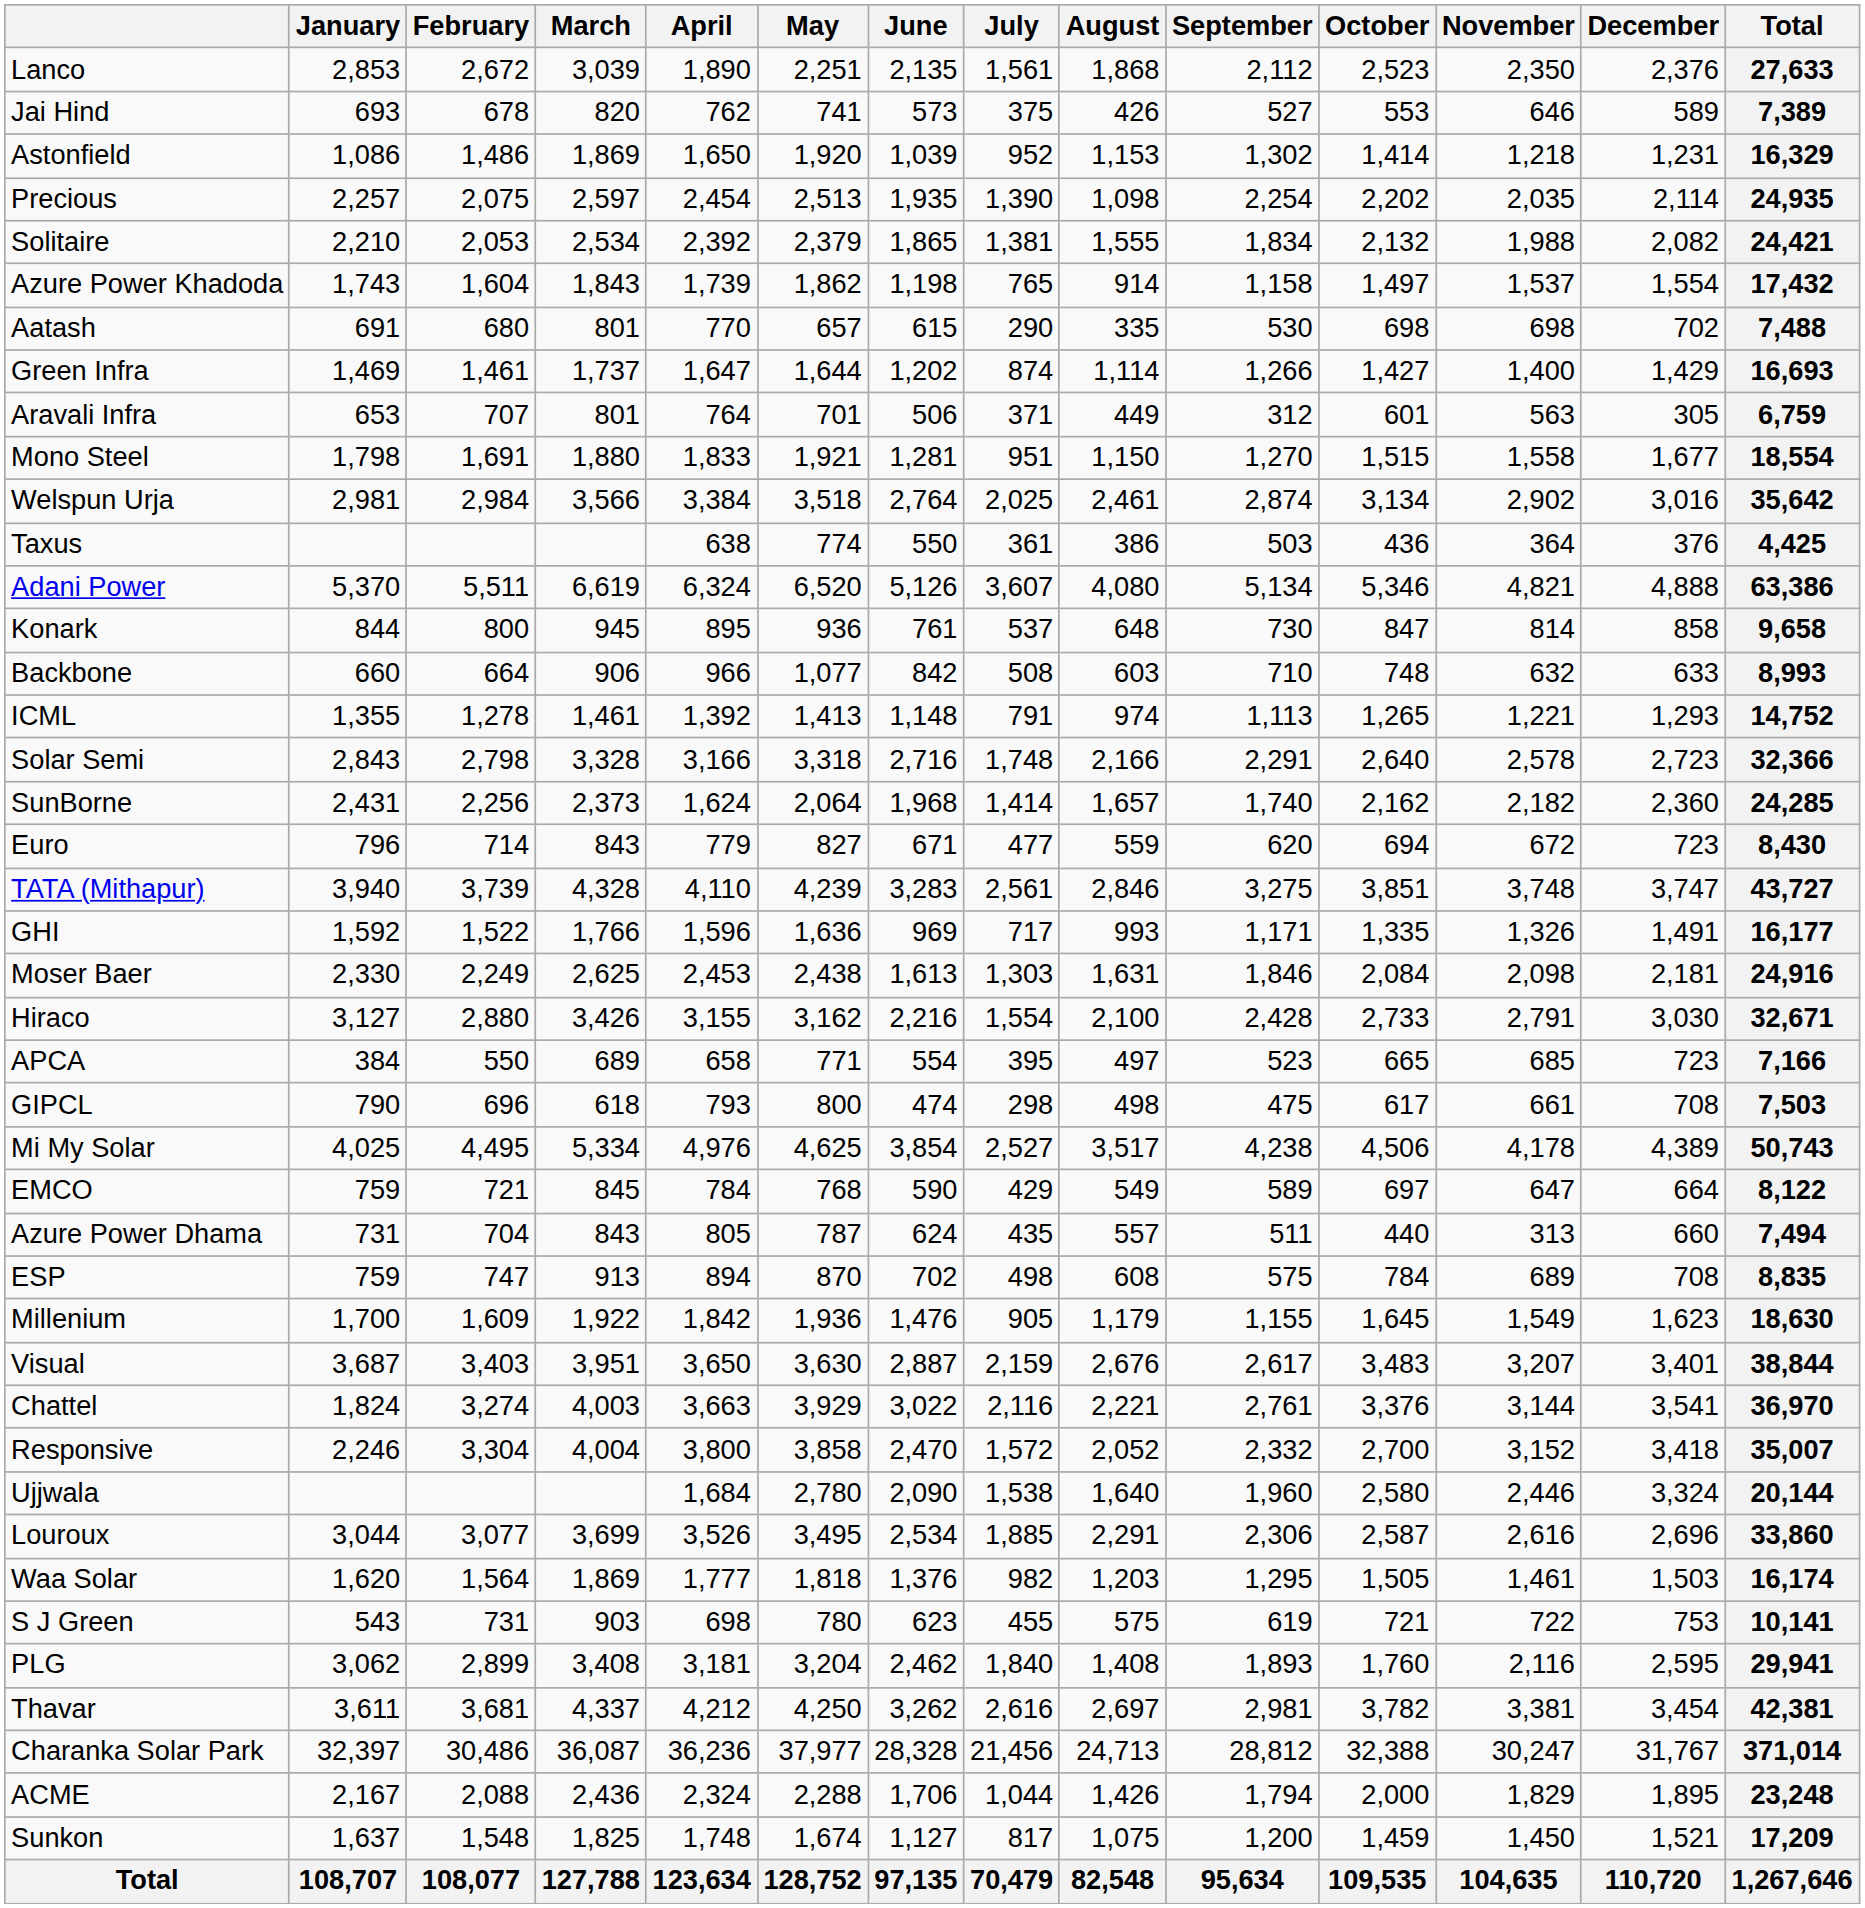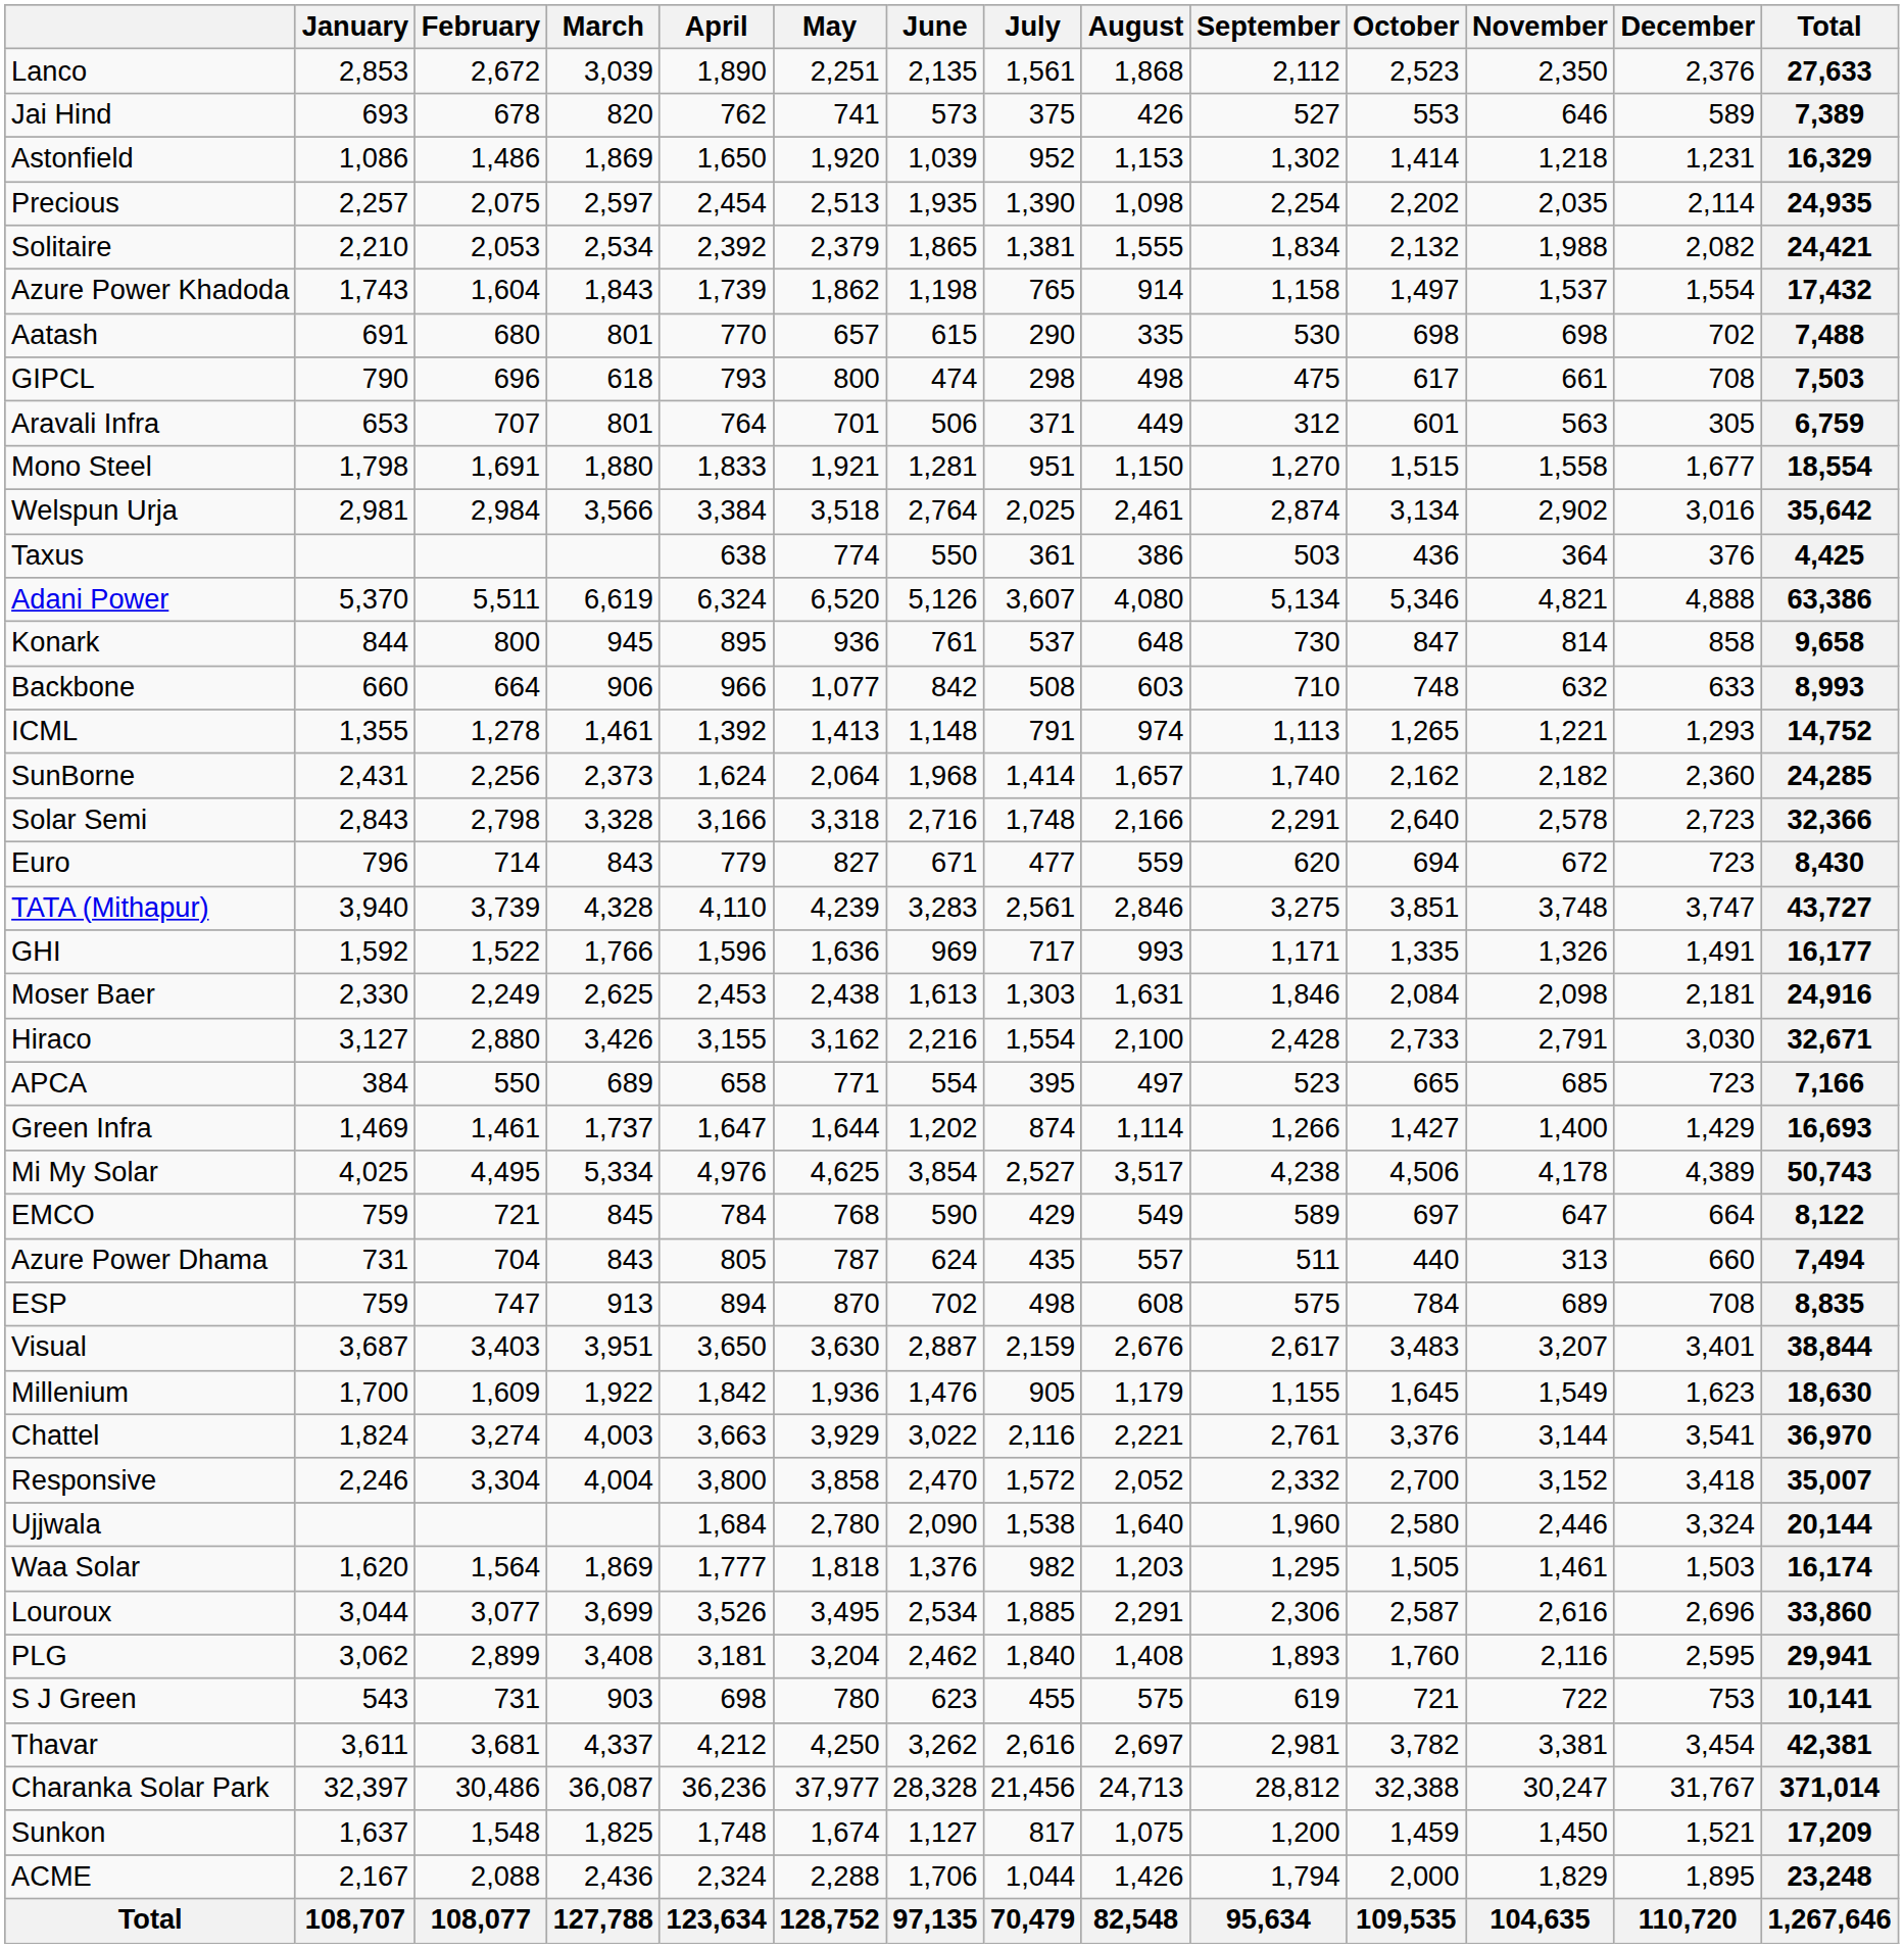rows swapped: Green Infra <-> GIPCL
rows swapped: Solar Semi <-> SunBorne
rows swapped: Millenium <-> Visual
rows swapped: Louroux <-> Waa Solar
rows swapped: S J Green <-> PLG
rows swapped: ACME <-> Sunkon
